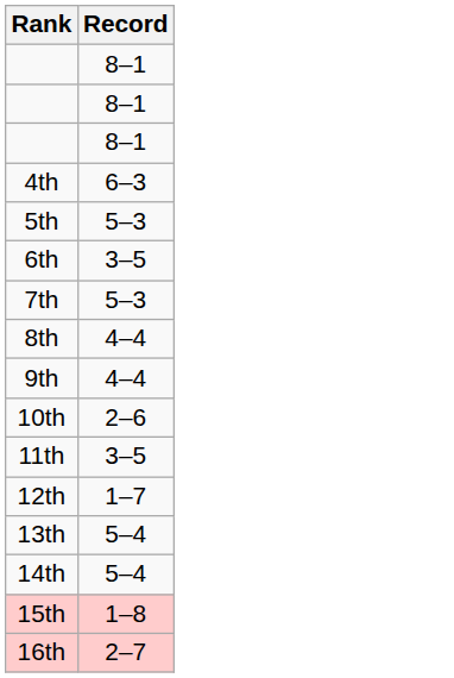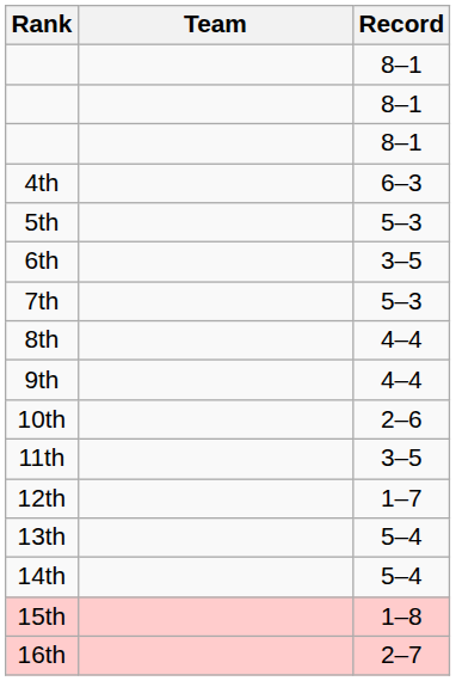+ column: Team
